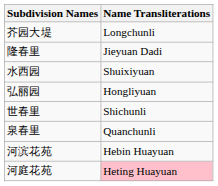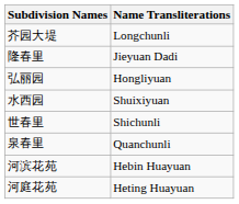rows swapped: 弘丽园 <-> 水西园
河庭花苑 | Name Transliterations: pink background -> no background
